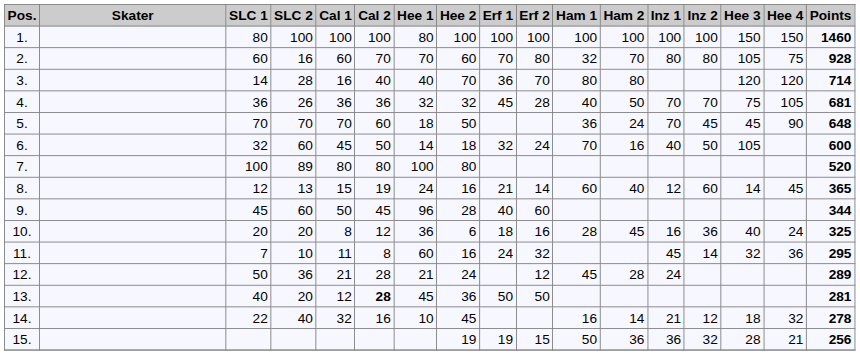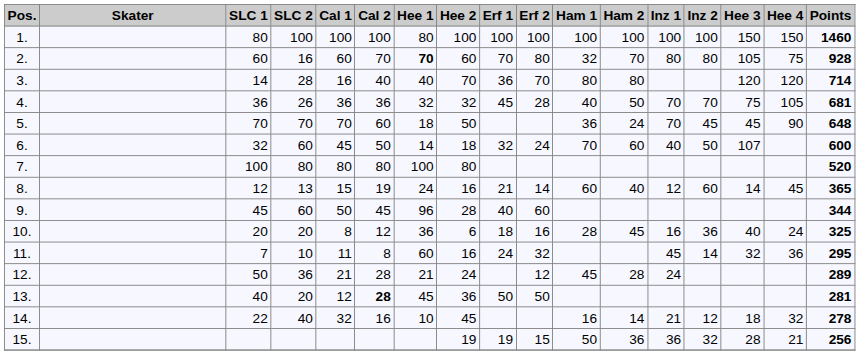2. | Hee 1: normal -> bold
6. | Ham 2: 16 -> 60
6. | Hee 3: 105 -> 107
7. | SLC 2: 89 -> 80
